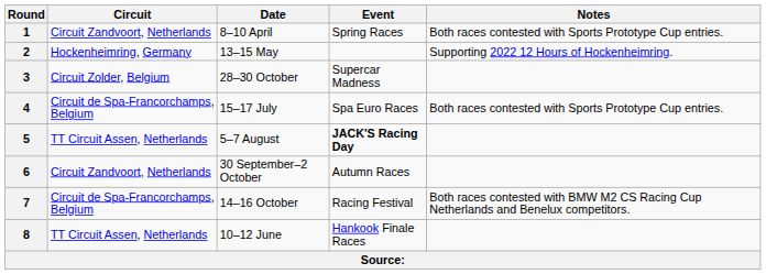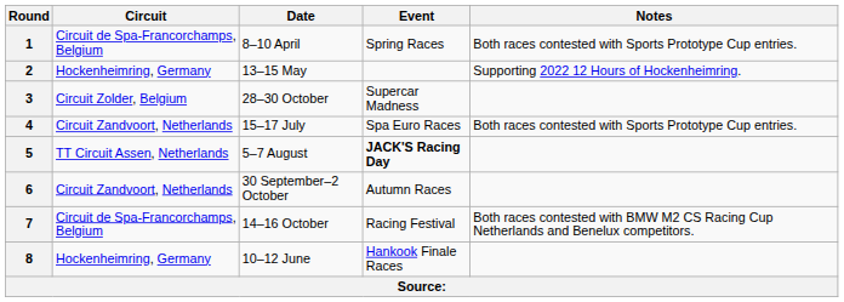1 | Circuit: Circuit Zandvoort, Netherlands -> Circuit de Spa-Francorchamps, Belgium
4 | Circuit: Circuit de Spa-Francorchamps, Belgium -> Circuit Zandvoort, Netherlands
8 | Circuit: TT Circuit Assen, Netherlands -> Hockenheimring, Germany
